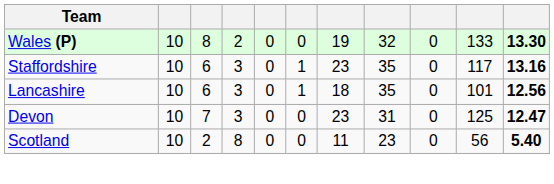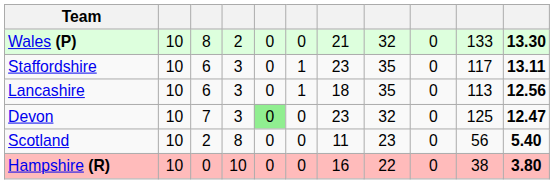Wales (P) | column 7: 19 -> 21
Staffordshire | column 11: 13.16 -> 13.11
Lancashire | column 10: 101 -> 113
Devon | column 5: no background -> lightgreen background
Devon | column 8: 31 -> 32
+ row: Hampshire (R) | 10 | 0 | 10 | 0 | 0 | 16 | 22 | 0 | 38 | 3.80
